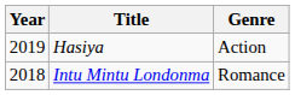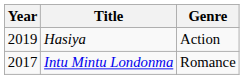Intu Mintu Londonma | Year: 2018 -> 2017
